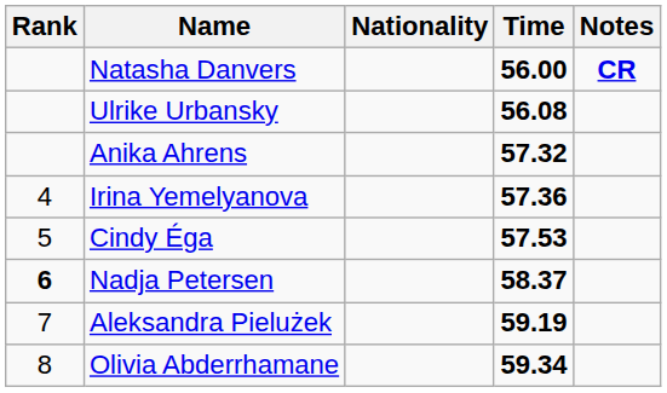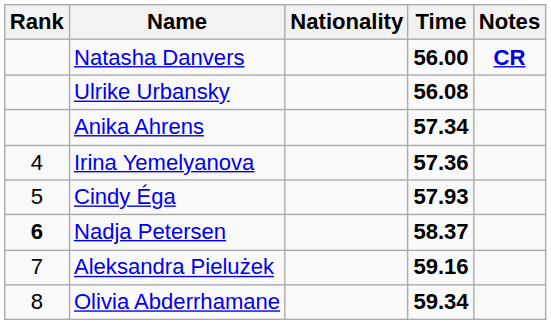Anika Ahrens | Time: 57.32 -> 57.34
Cindy Éga | Time: 57.53 -> 57.93
Aleksandra Pielużek | Time: 59.19 -> 59.16
